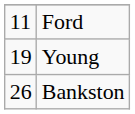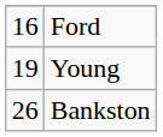Ford | column 1: 11 -> 16
